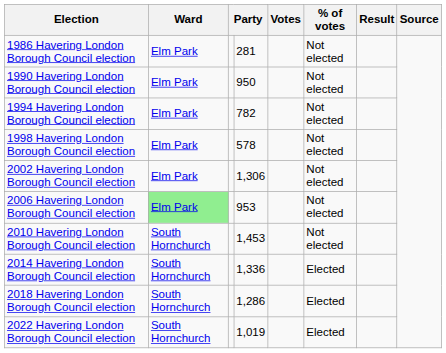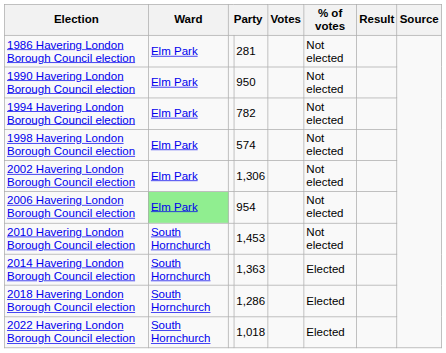1998 Havering London Borough Council election | column 4: 578 -> 574
2006 Havering London Borough Council election | column 4: 953 -> 954
2014 Havering London Borough Council election | column 4: 1,336 -> 1,363
2022 Havering London Borough Council election | column 4: 1,019 -> 1,018
